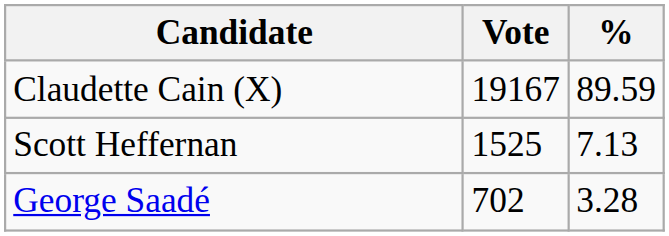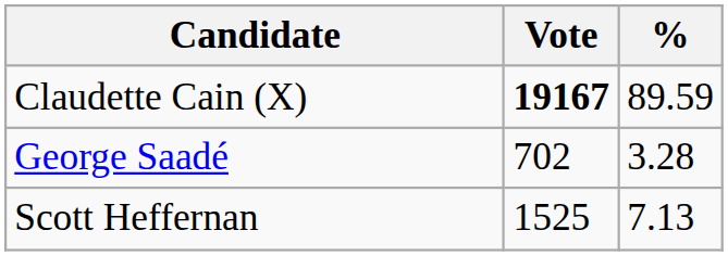Claudette Cain (X) | Vote: normal -> bold
rows swapped: Scott Heffernan <-> George Saadé
